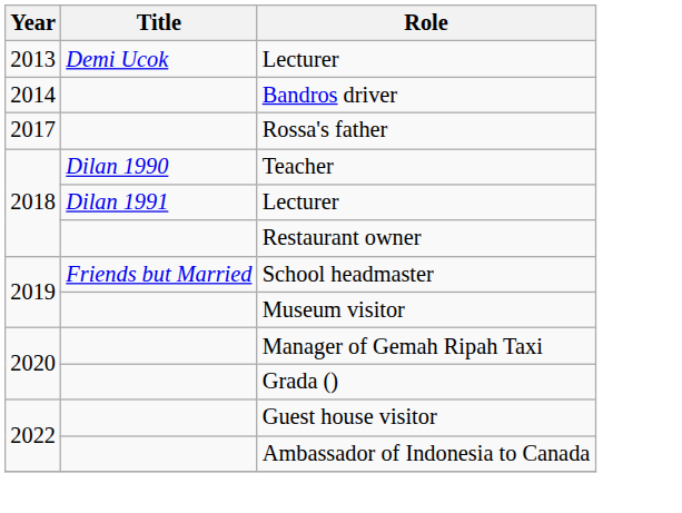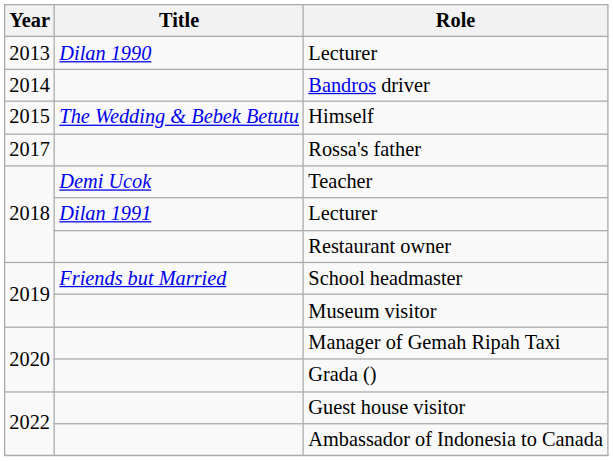2013 / Lecturer | Title: Demi Ucok -> Dilan 1990
+ row: 2015 | The Wedding & Bebek Betutu | Himself
Teacher | Title: Dilan 1990 -> Demi Ucok
